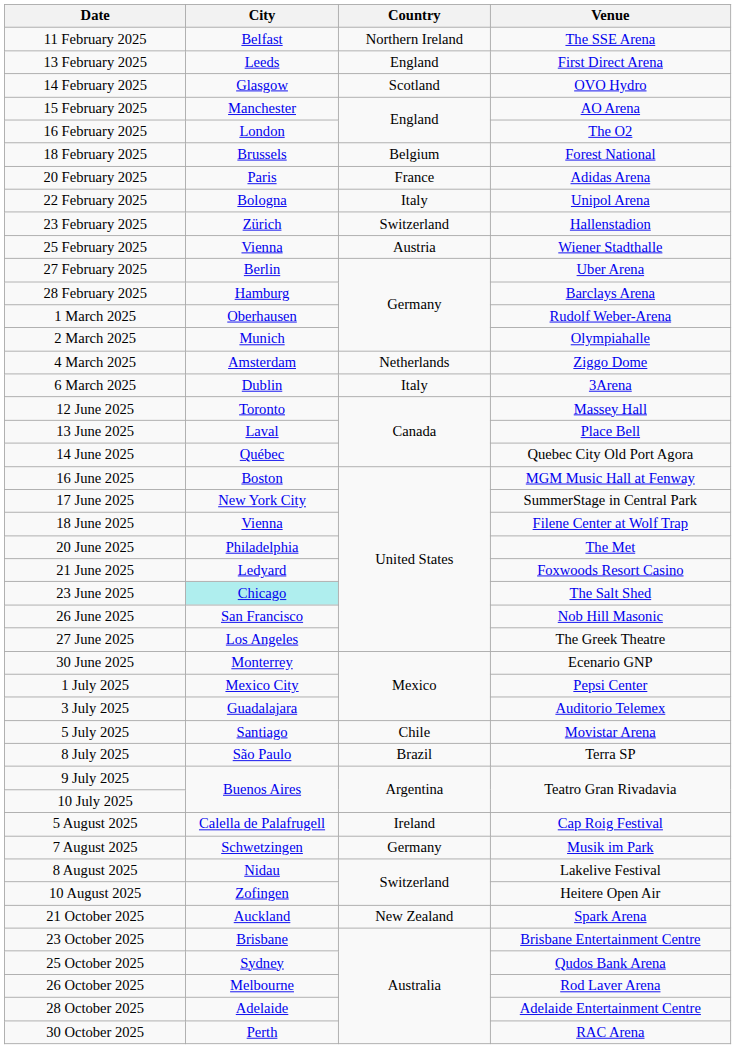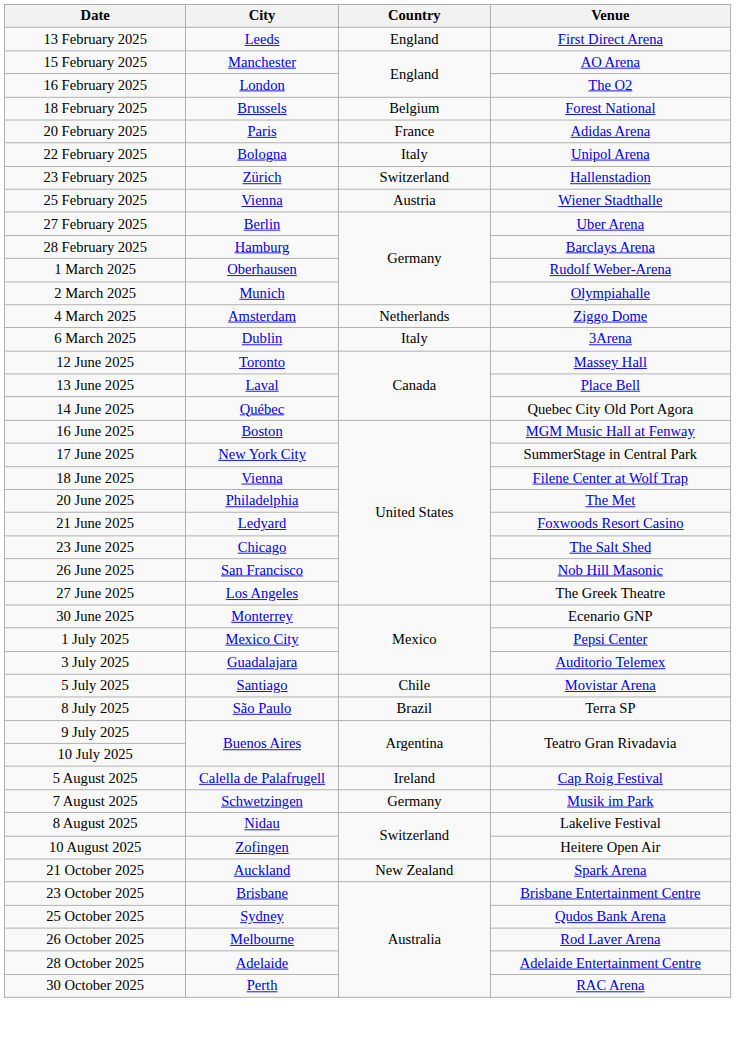- row: 11 February 2025 | Belfast | Northern Ireland | The SSE Arena
- row: 14 February 2025 | Glasgow | Scotland | OVO Hydro
23 June 2025 | City: paleturquoise background -> no background
